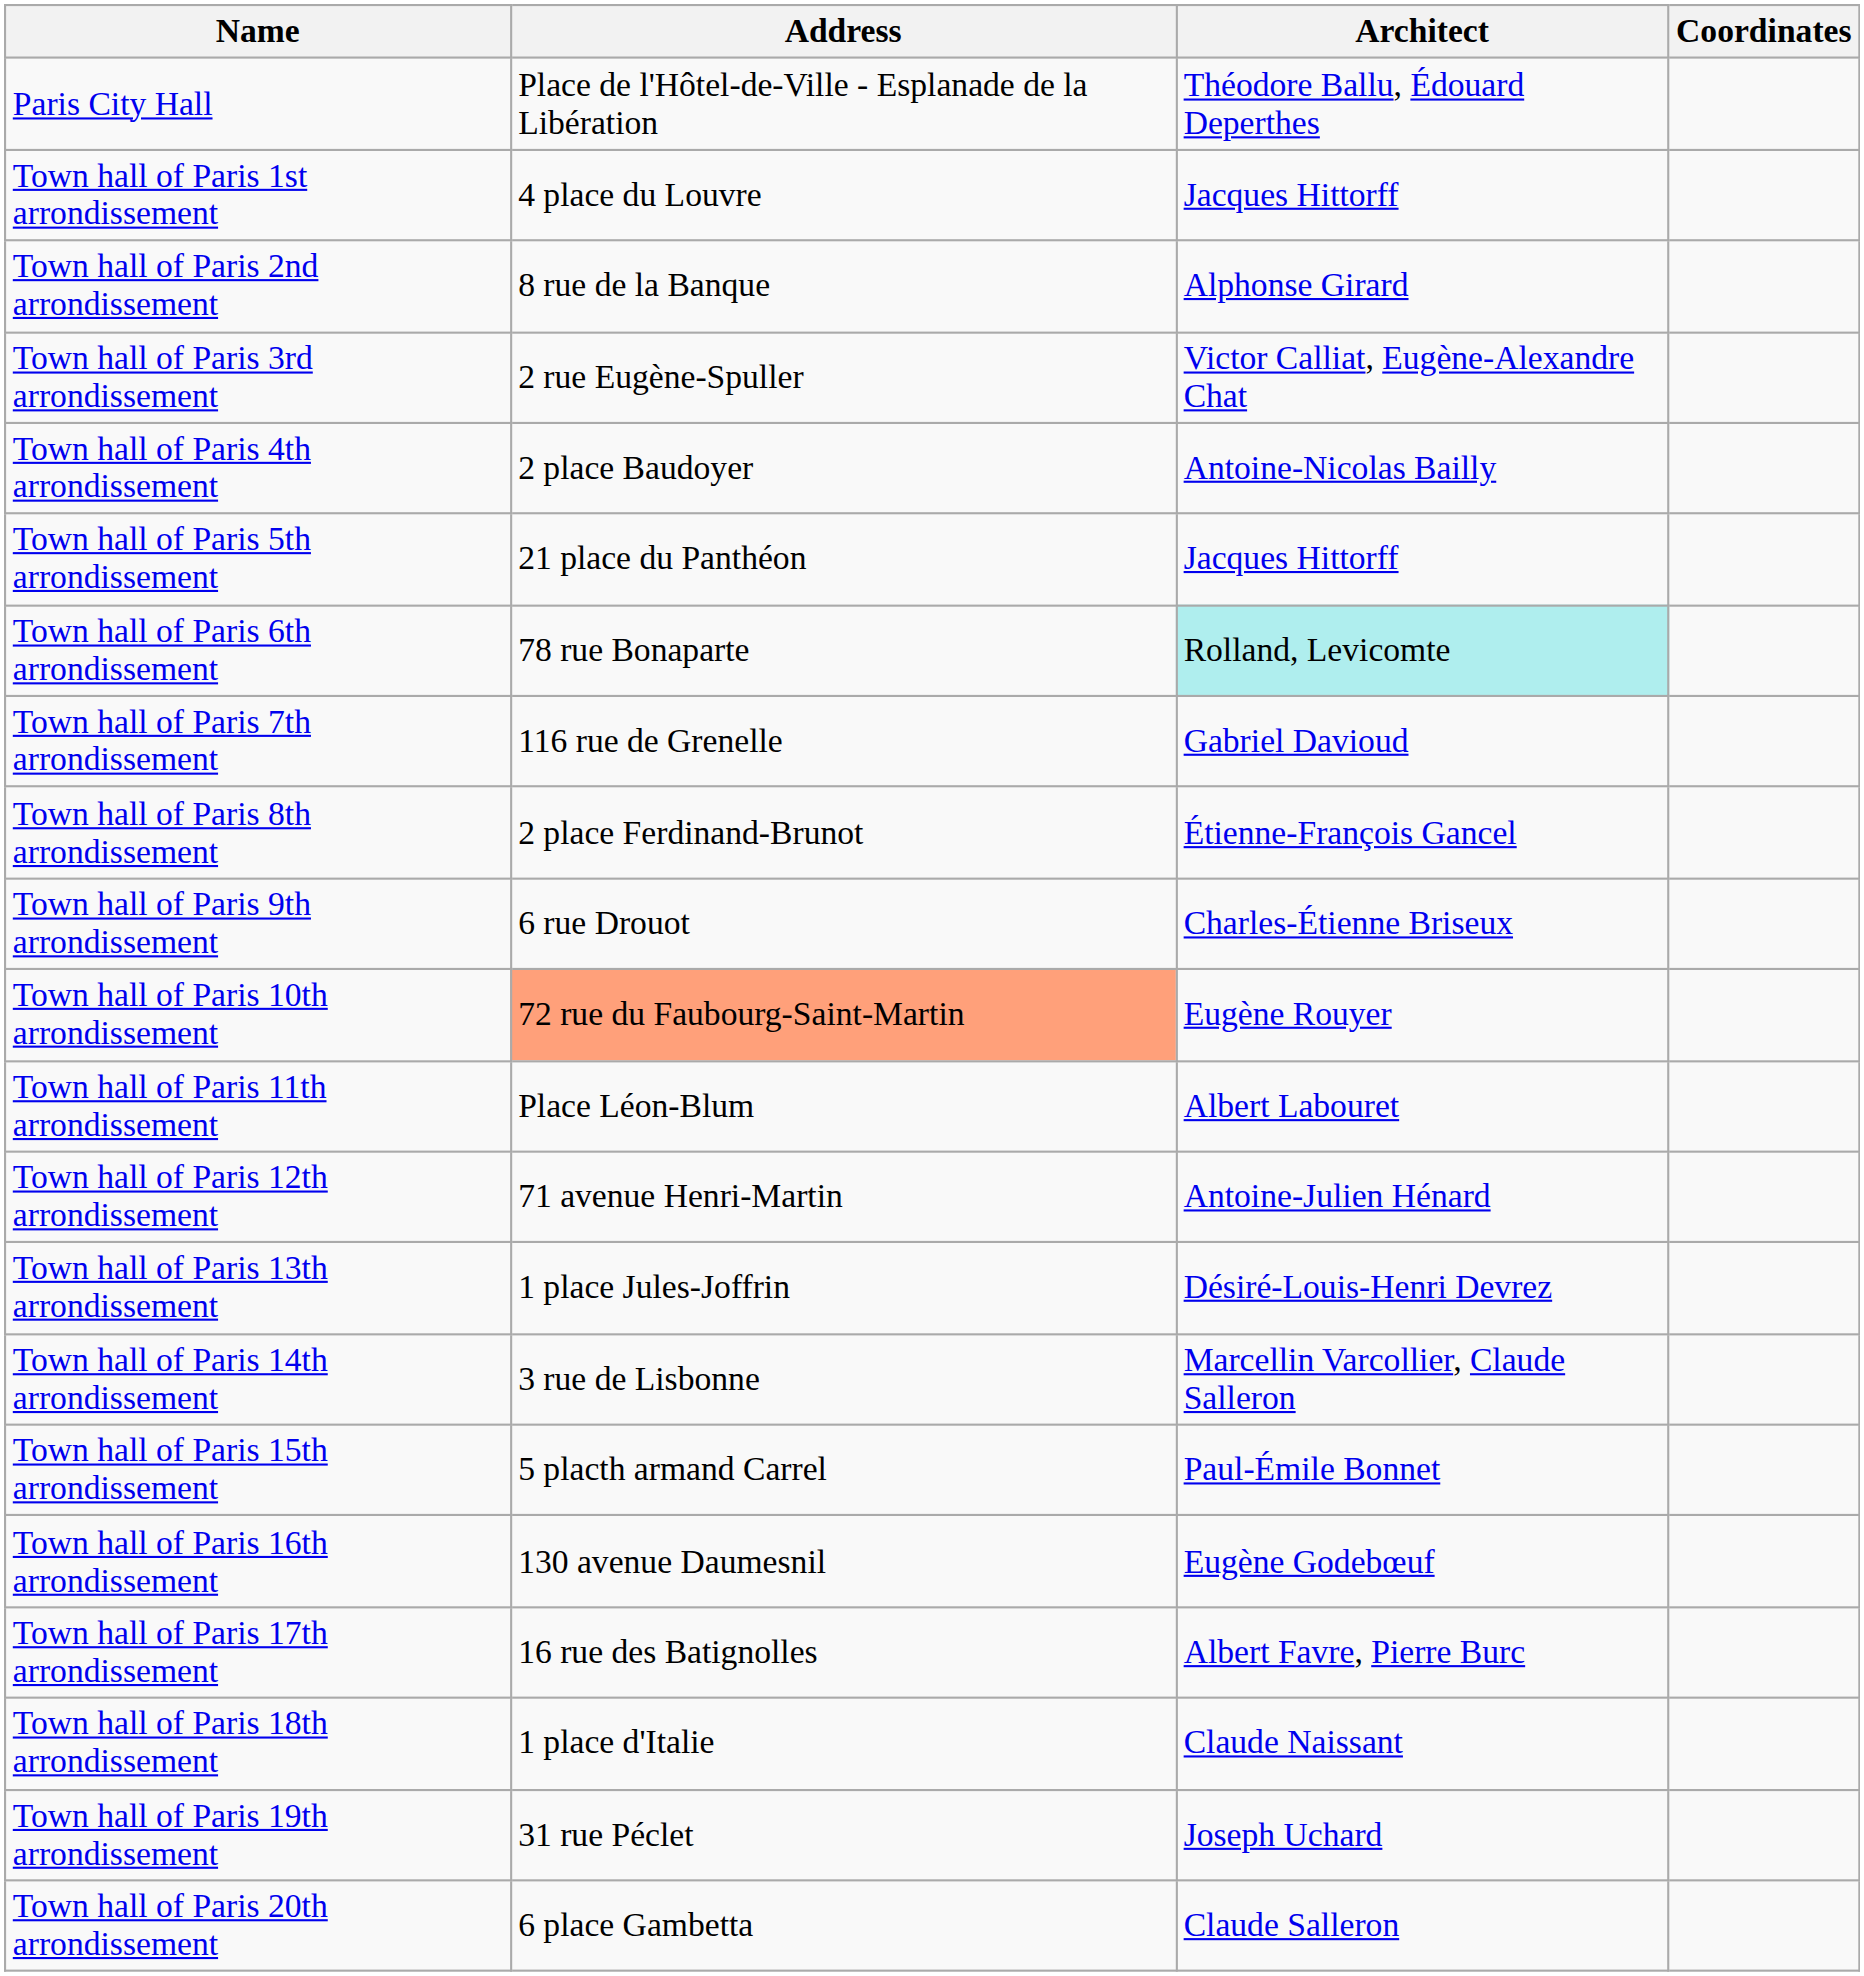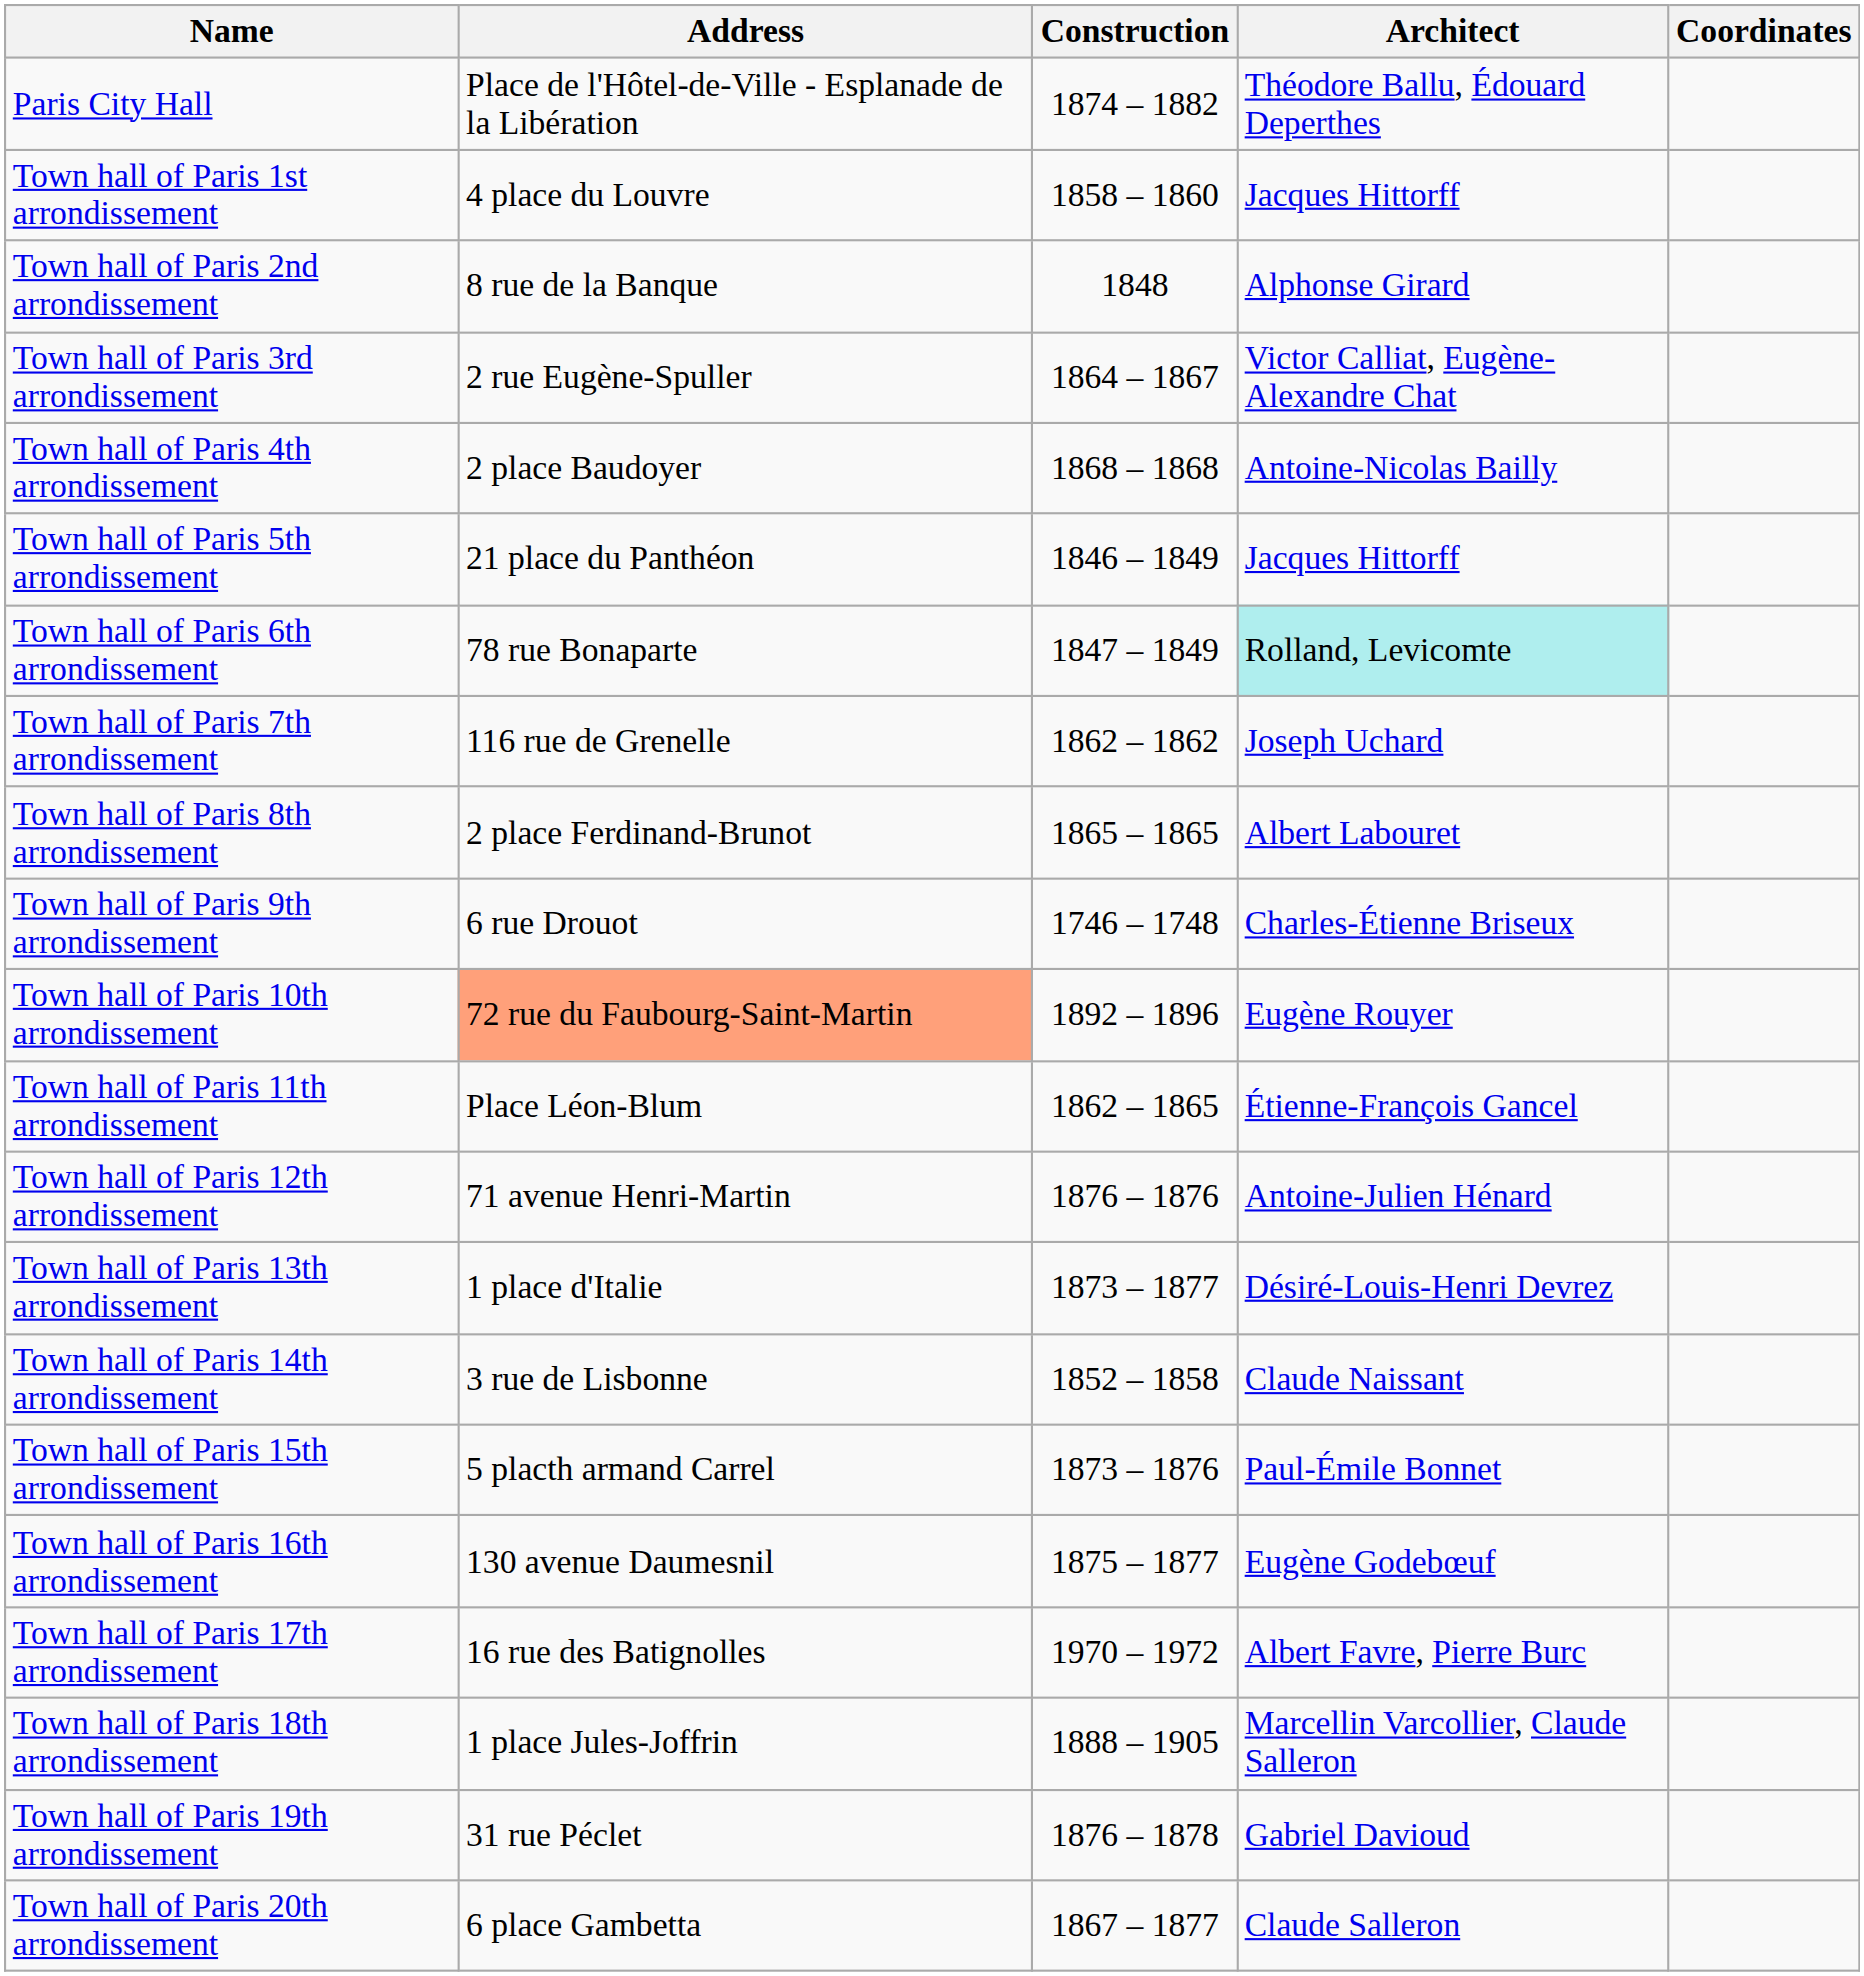+ column: Construction | 1874 – 1882 | 1858 – 1860 | 1848 | 1864 – 1867 | 1868 – 1868 | 1846 – 1849 | 1847 – 1849 | 1862 – 1862 | 1865 – 1865 | 1746 – 1748 | 1892 – 1896 | 1862 – 1865 | 1876 – 1876 | 1873 – 1877 | 1852 – 1858 | 1873 – 1876 | 1875 – 1877 | 1970 – 1972 | 1888 – 1905 | 1876 – 1878 | 1867 – 1877
Town hall of Paris 7th arrondissement | Architect: Gabriel Davioud -> Joseph Uchard
Town hall of Paris 8th arrondissement | Architect: Étienne-François Gancel -> Albert Labouret
Town hall of Paris 11th arrondissement | Architect: Albert Labouret -> Étienne-François Gancel
Town hall of Paris 13th arrondissement | Address: 1 place Jules-Joffrin -> 1 place d'Italie
Town hall of Paris 14th arrondissement | Architect: Marcellin Varcollier, Claude Salleron -> Claude Naissant
Town hall of Paris 18th arrondissement | Address: 1 place d'Italie -> 1 place Jules-Joffrin
Town hall of Paris 18th arrondissement | Architect: Claude Naissant -> Marcellin Varcollier, Claude Salleron
Town hall of Paris 19th arrondissement | Architect: Joseph Uchard -> Gabriel Davioud
